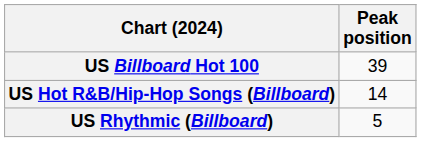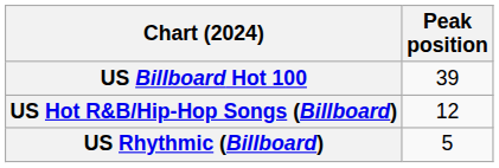US Hot R&B/Hip-Hop Songs (Billboard) | Peak position: 14 -> 12
